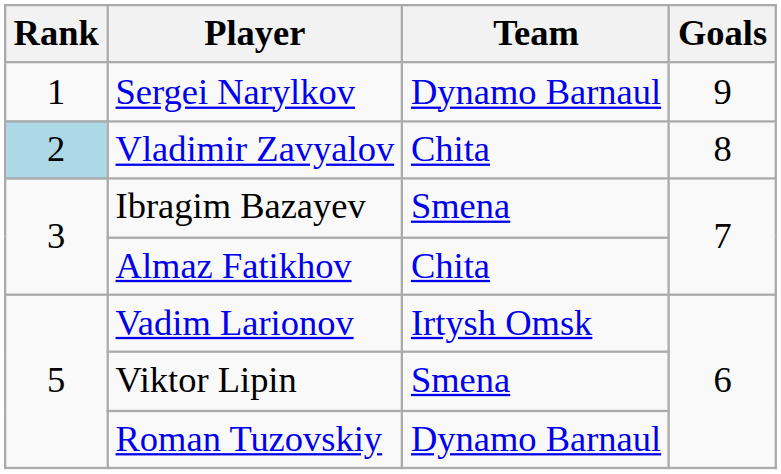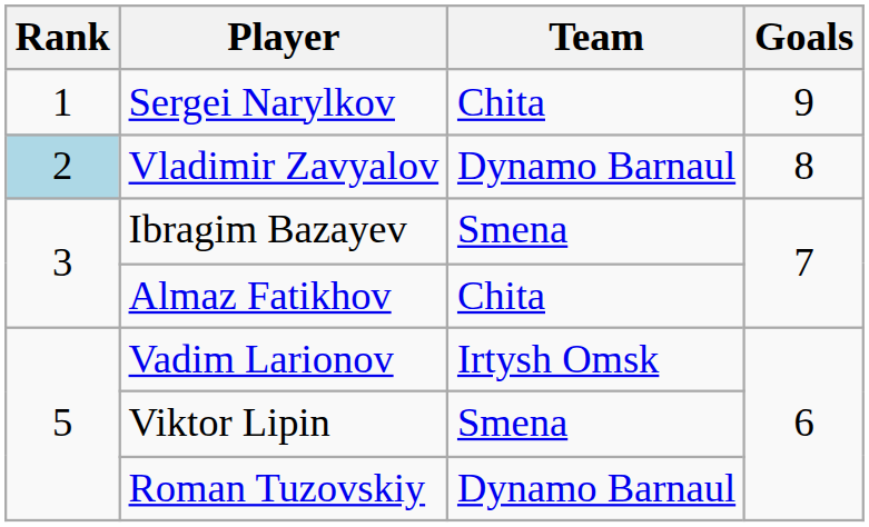Sergei Narylkov | Team: Dynamo Barnaul -> Chita
Vladimir Zavyalov | Team: Chita -> Dynamo Barnaul
